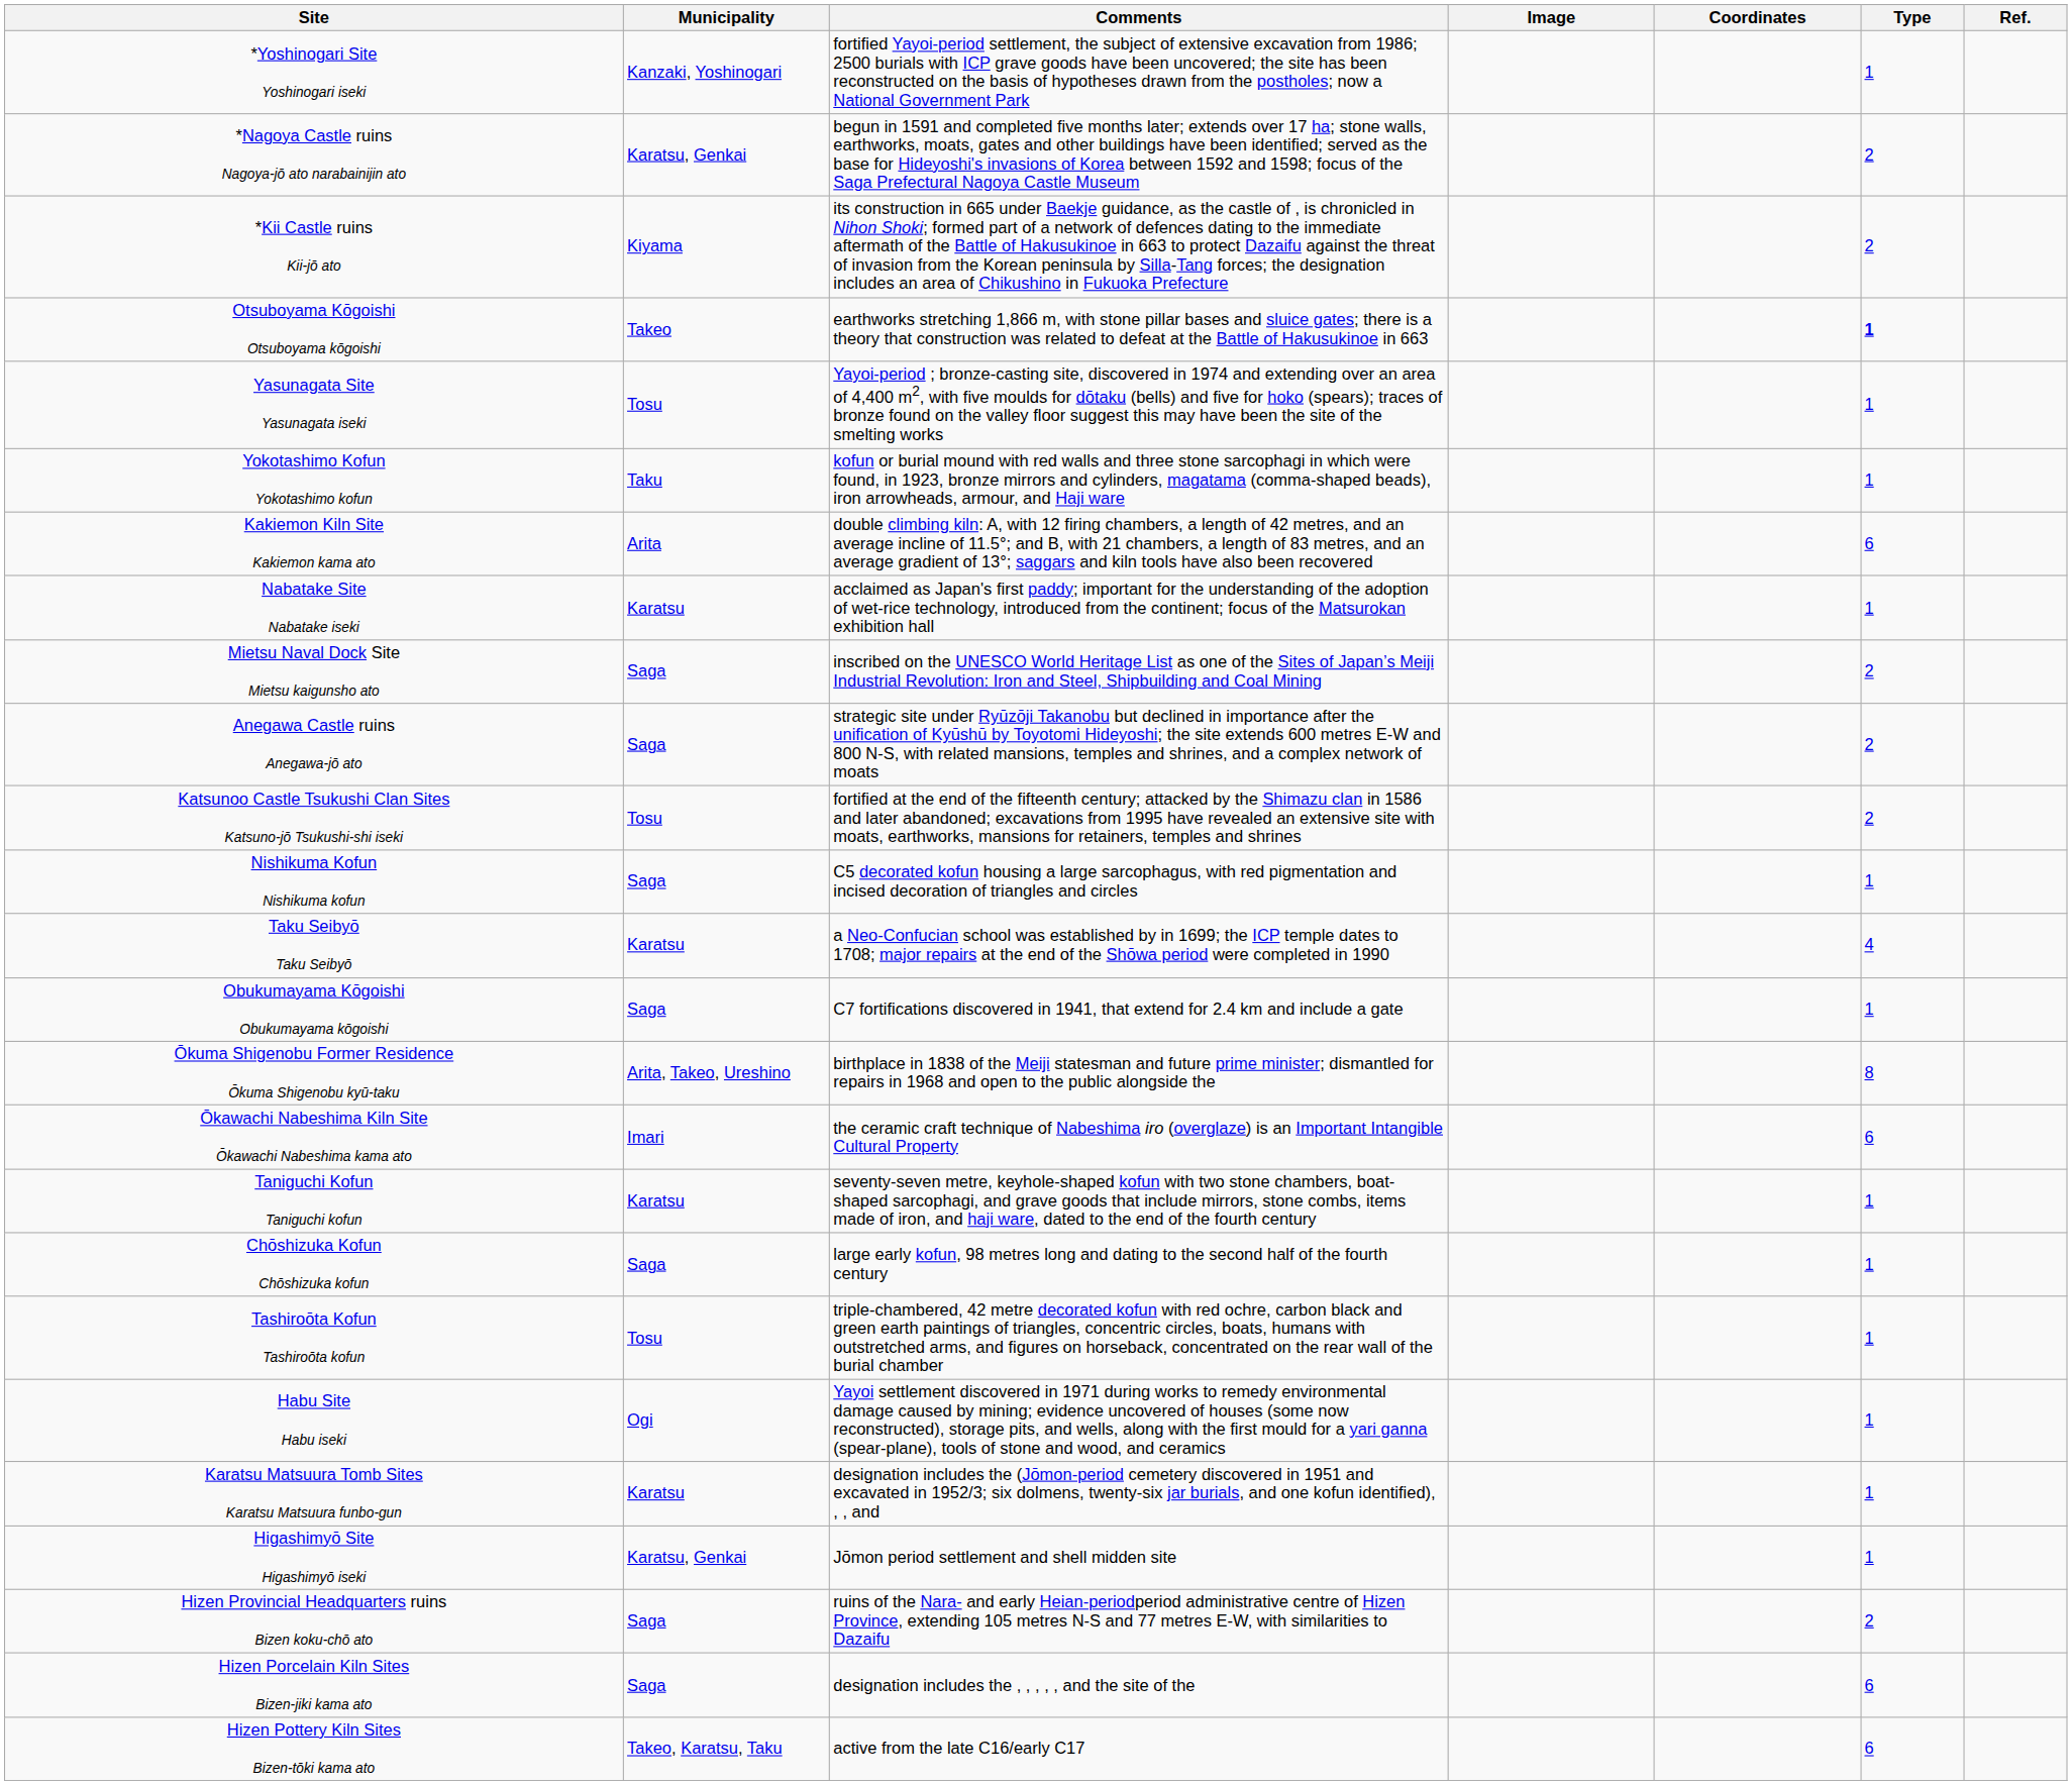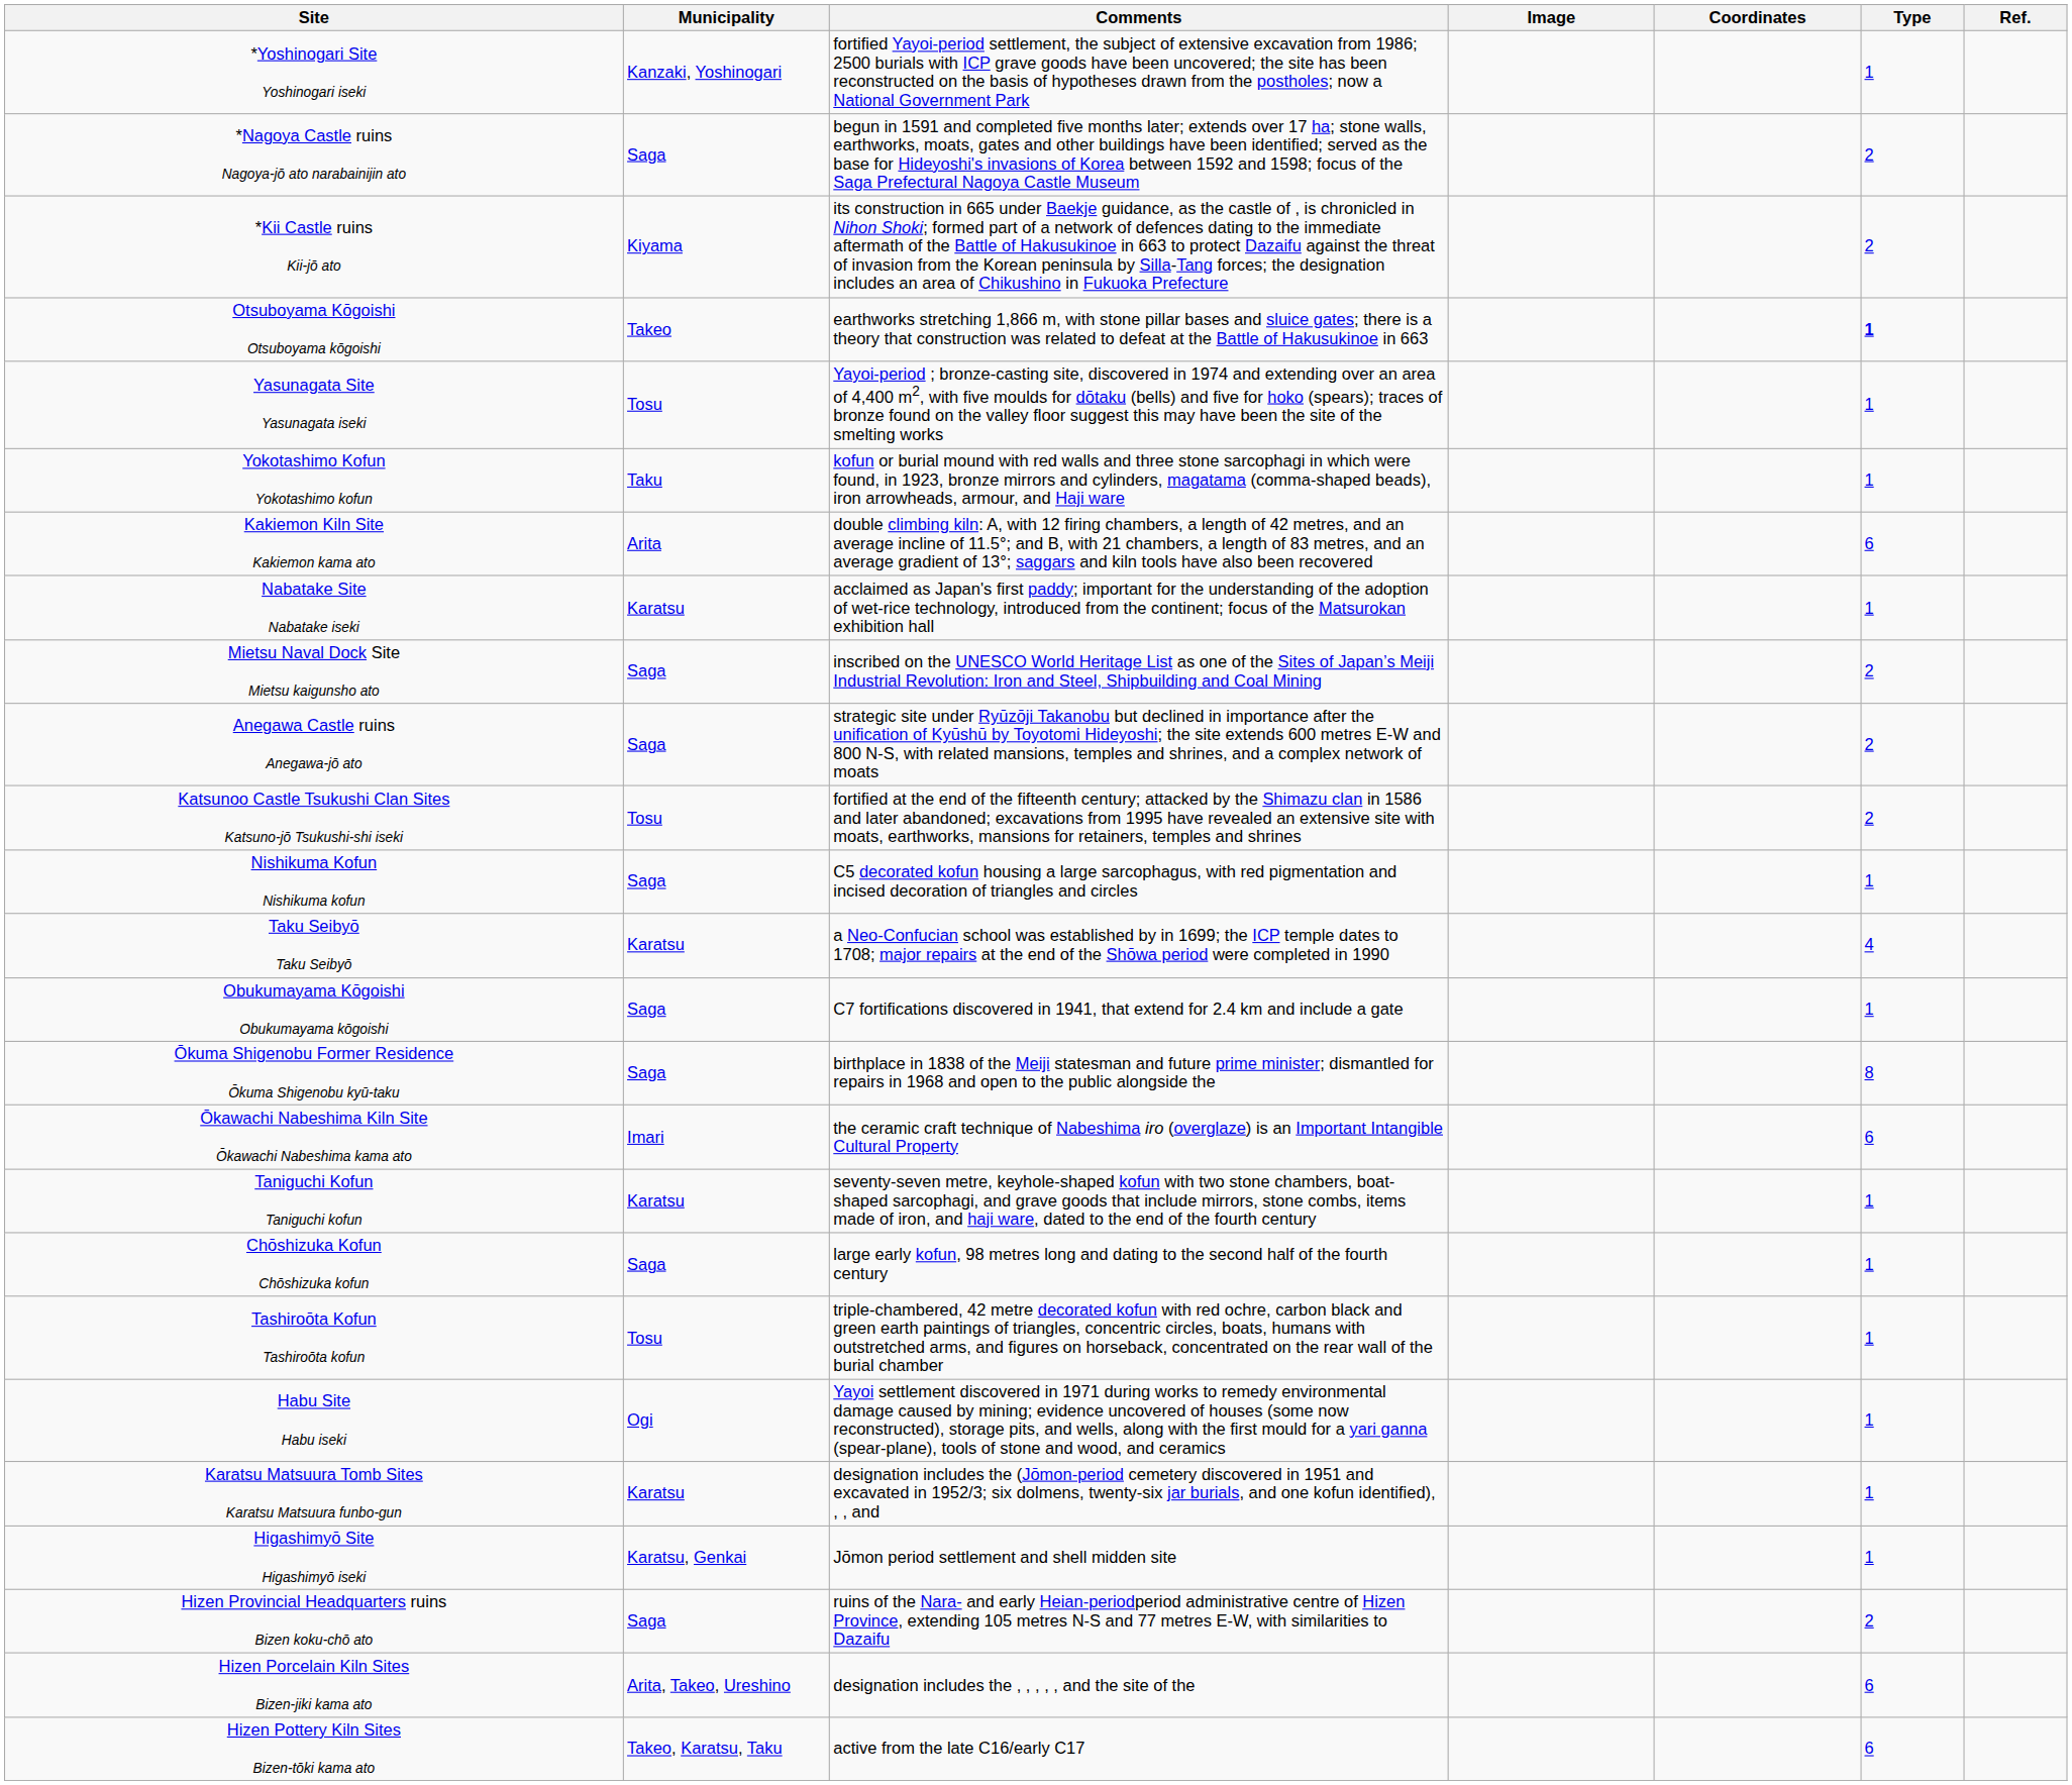*Nagoya Castle ruins Nagoya-jō ato narabainijin ato | Municipality: Karatsu, Genkai -> Saga
Ōkuma Shigenobu Former Residence Ōkuma Shigenobu kyū-taku | Municipality: Arita, Takeo, Ureshino -> Saga
Hizen Porcelain Kiln Sites Bizen-jiki kama ato | Municipality: Saga -> Arita, Takeo, Ureshino
